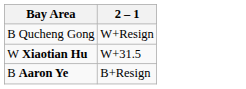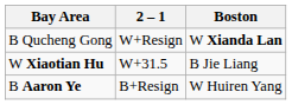+ column: Boston | W Xianda Lan | B Jie Liang | W Huiren Yang
